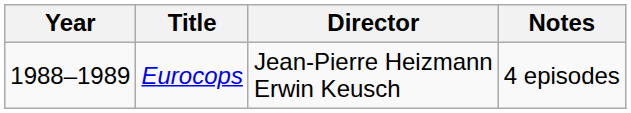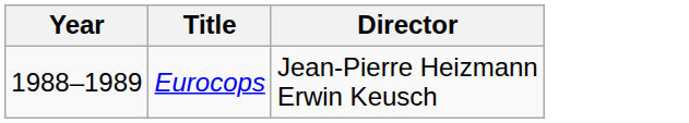- column: Notes | 4 episodes
